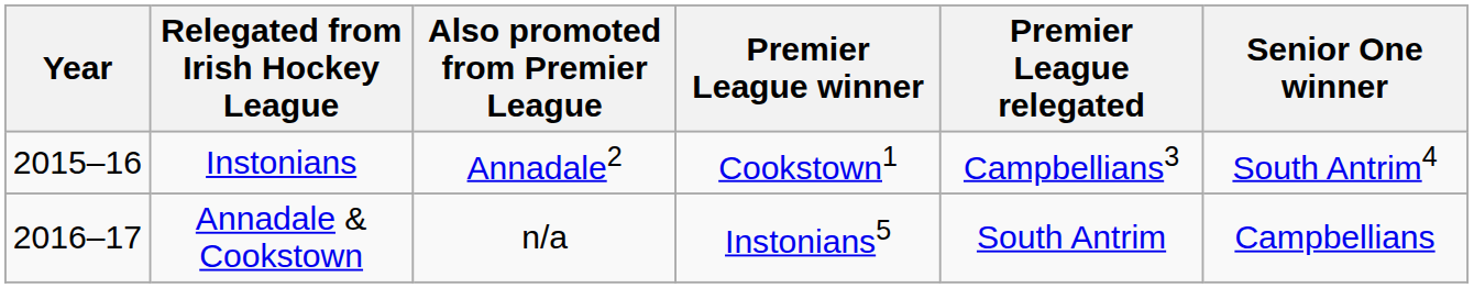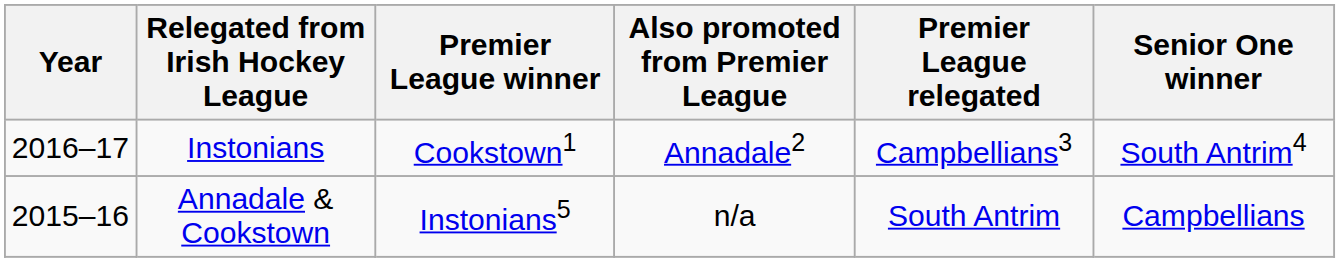columns swapped: Premier League winner <-> Also promoted from Premier League
Instonians | Year: 2015–16 -> 2016–17
Annadale & Cookstown | Year: 2016–17 -> 2015–16
